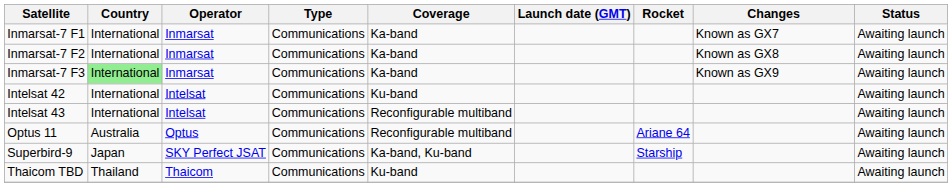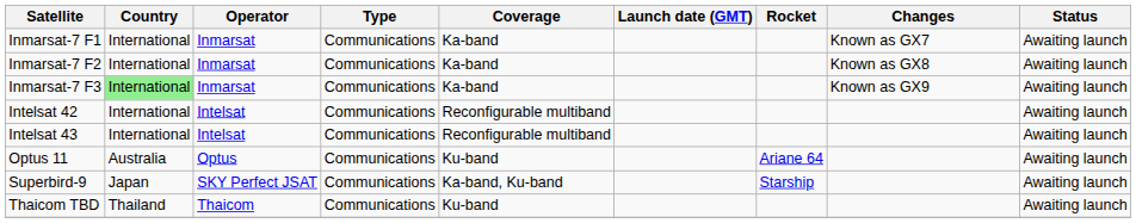Intelsat 42 | Coverage: Ku-band -> Reconfigurable multiband
Optus 11 | Coverage: Reconfigurable multiband -> Ku-band
